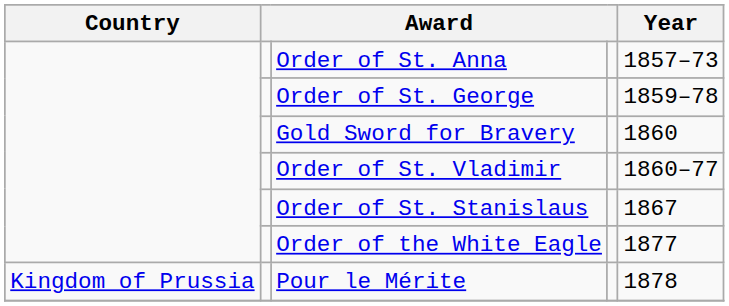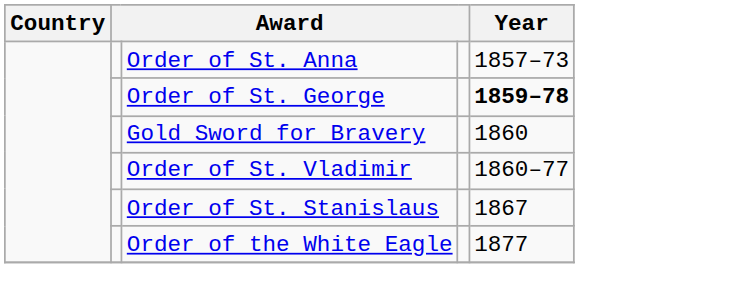Order of St. George | Year: normal -> bold
- row: Kingdom of Prussia | Pour le Mérite | 1878
